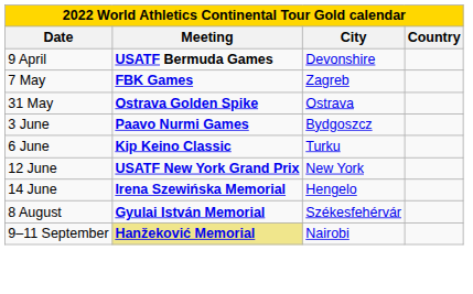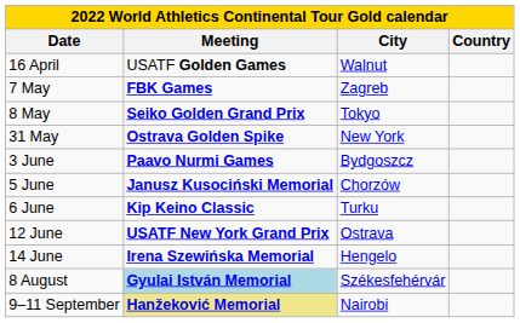- row: 9 April | USATF Bermuda Games | Devonshire
+ row: 16 April | USATF Golden Games | Walnut
+ row: 8 May | Seiko Golden Grand Prix | Tokyo
31 May | City: Ostrava -> New York
+ row: 5 June | Janusz Kusociński Memorial | Chorzów
12 June | City: New York -> Ostrava
8 August | Meeting: no background -> lightblue background
